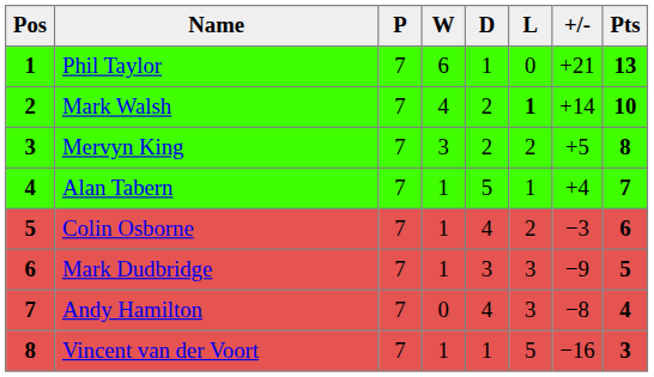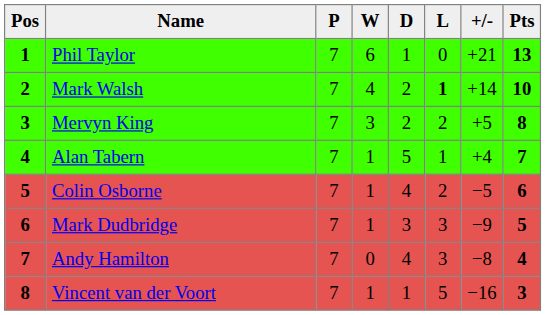Colin Osborne | +/-: −3 -> −5
